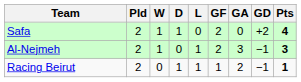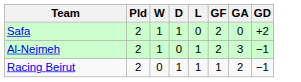- column: Pts | 4 | 3 | 1
